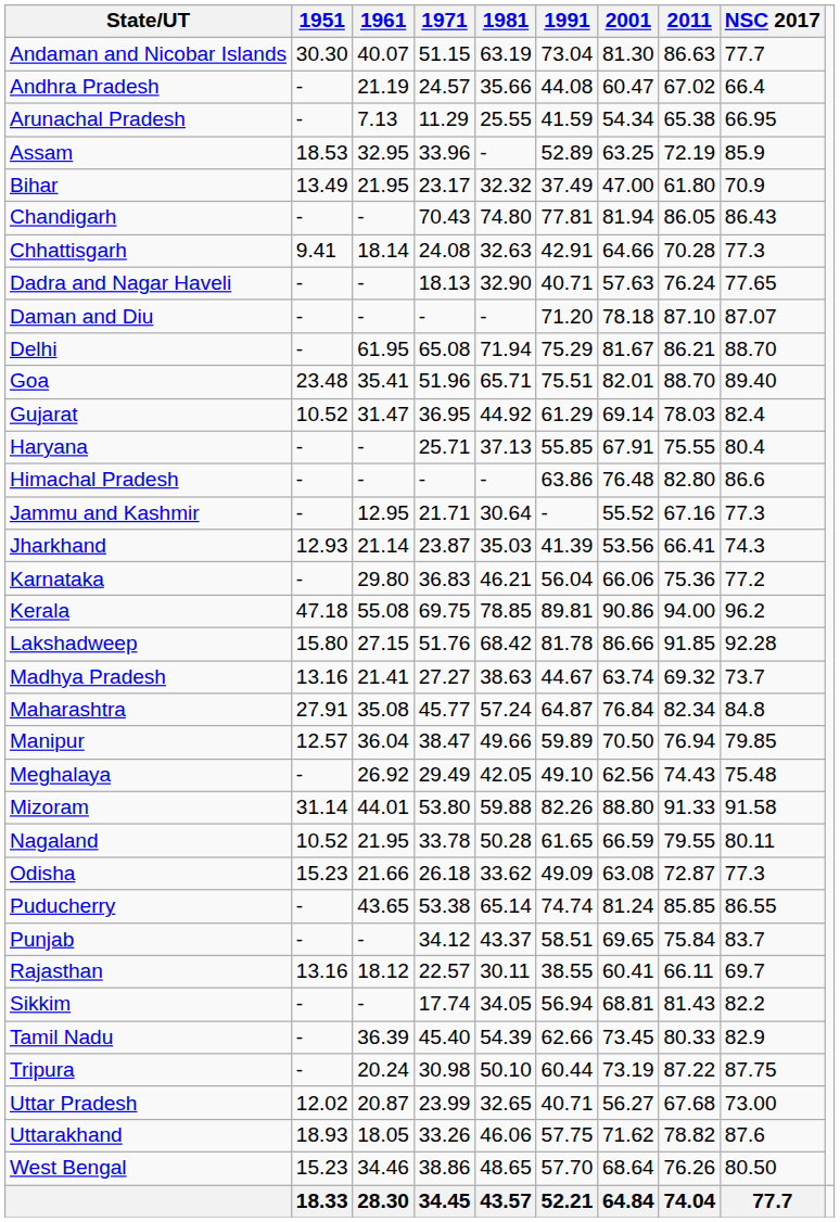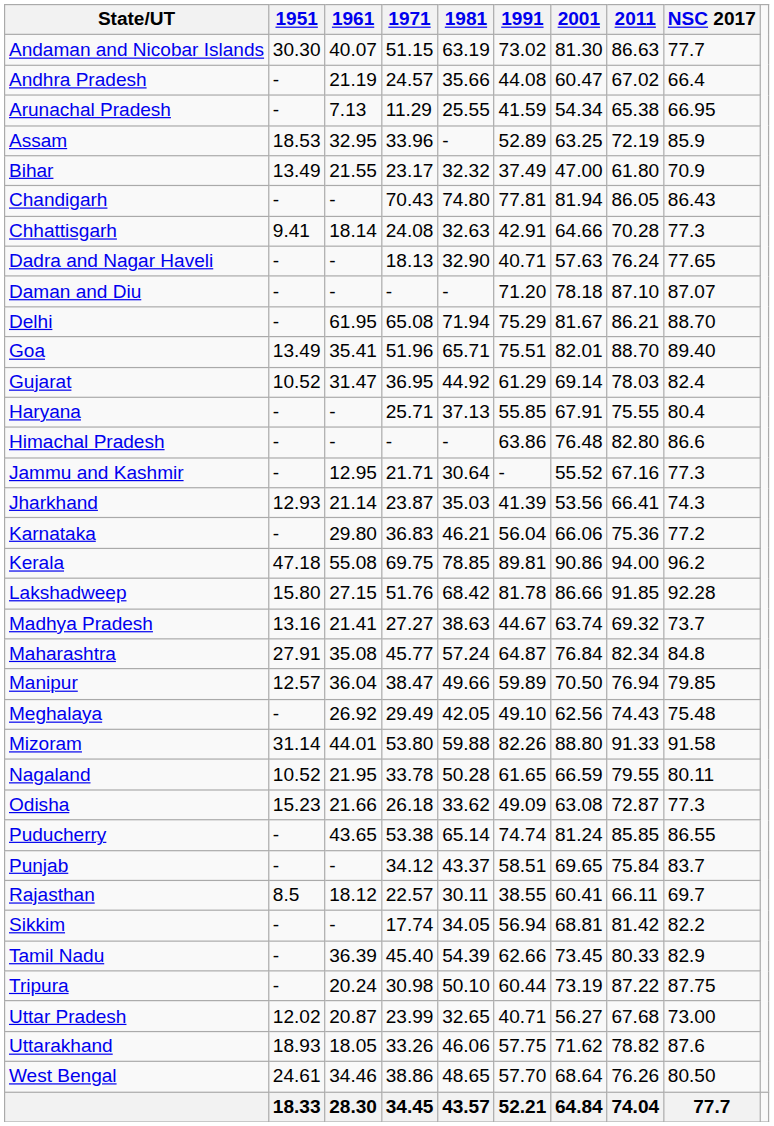Andaman and Nicobar Islands | 1991: 73.04 -> 73.02
Bihar | 1961: 21.95 -> 21.55
Goa | 1951: 23.48 -> 13.49
Rajasthan | 1951: 13.16 -> 8.5
Sikkim | 2011: 81.43 -> 81.42
West Bengal | 1951: 15.23 -> 24.61
